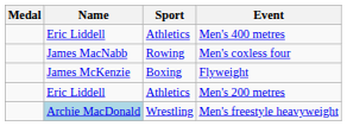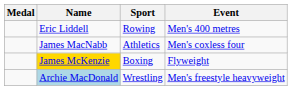Men's 400 metres | Sport: Athletics -> Rowing
Men's coxless four | Sport: Rowing -> Athletics
Flyweight | Name: no background -> gold background
- row: Eric Liddell | Athletics | Men's 200 metres
